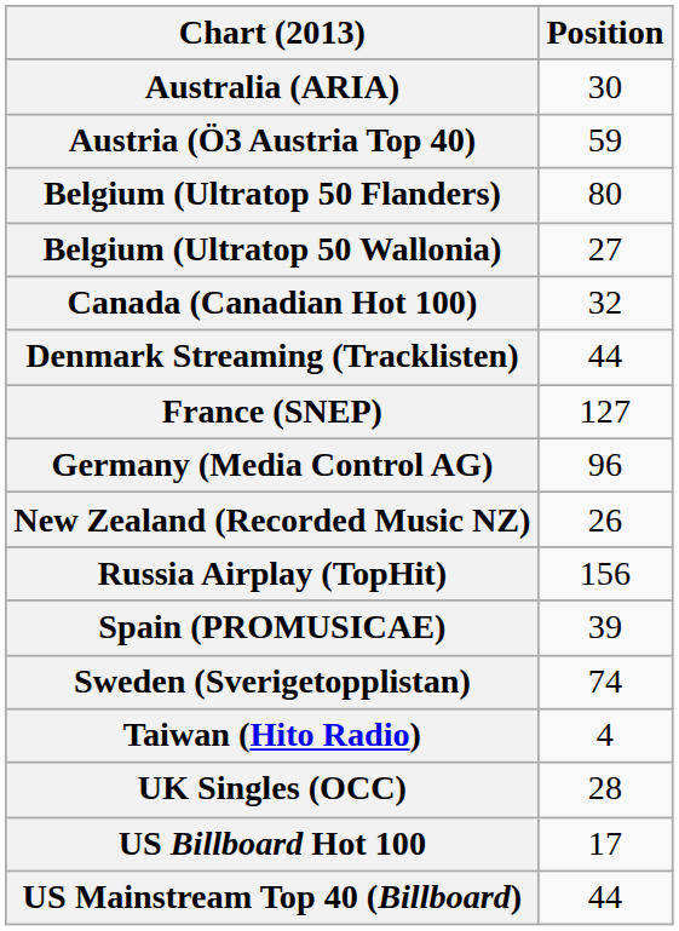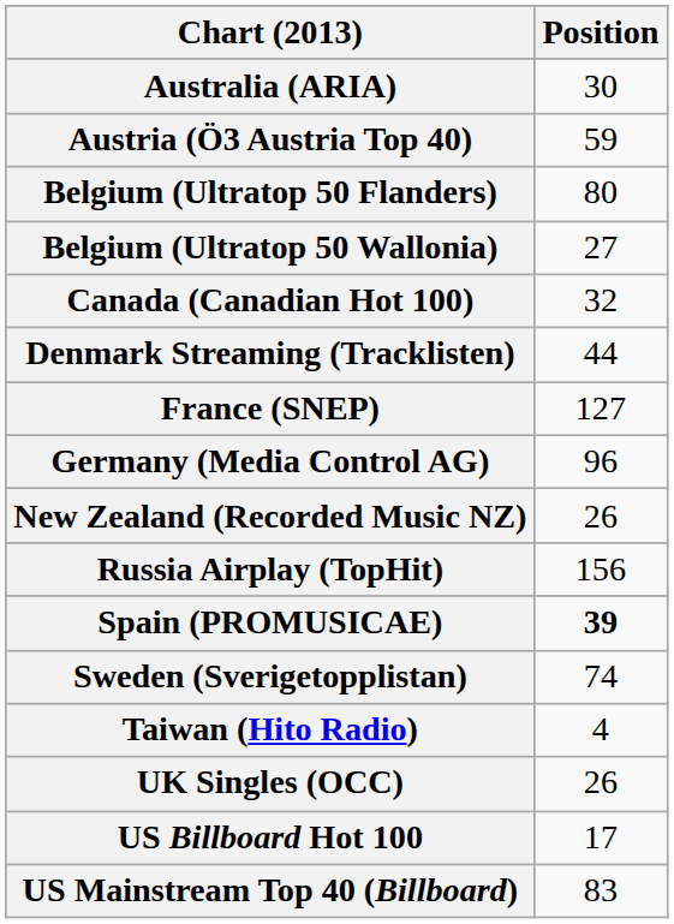Spain (PROMUSICAE) | Position: normal -> bold
UK Singles (OCC) | Position: 28 -> 26
US Mainstream Top 40 (Billboard) | Position: 44 -> 83
